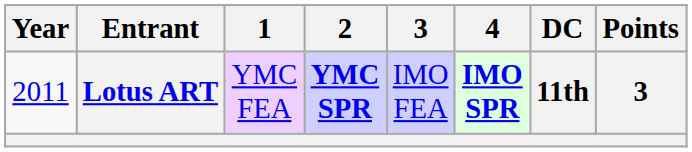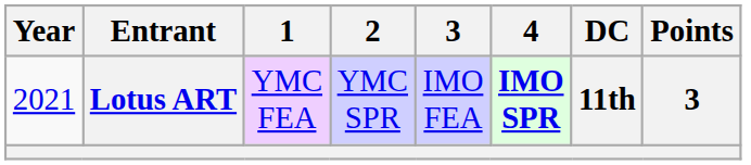Lotus ART | Year: 2011 -> 2021
Lotus ART | 2: bold -> normal
